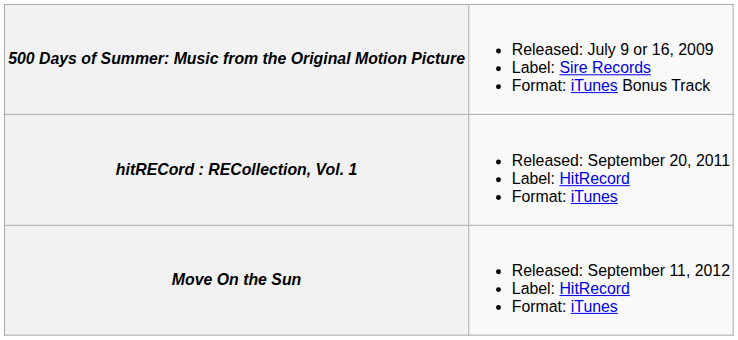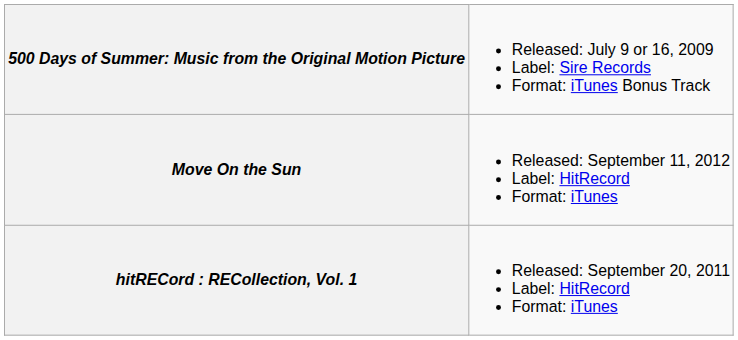rows swapped: hitRECord : RECollection, Vol. 1 <-> Move On the Sun
